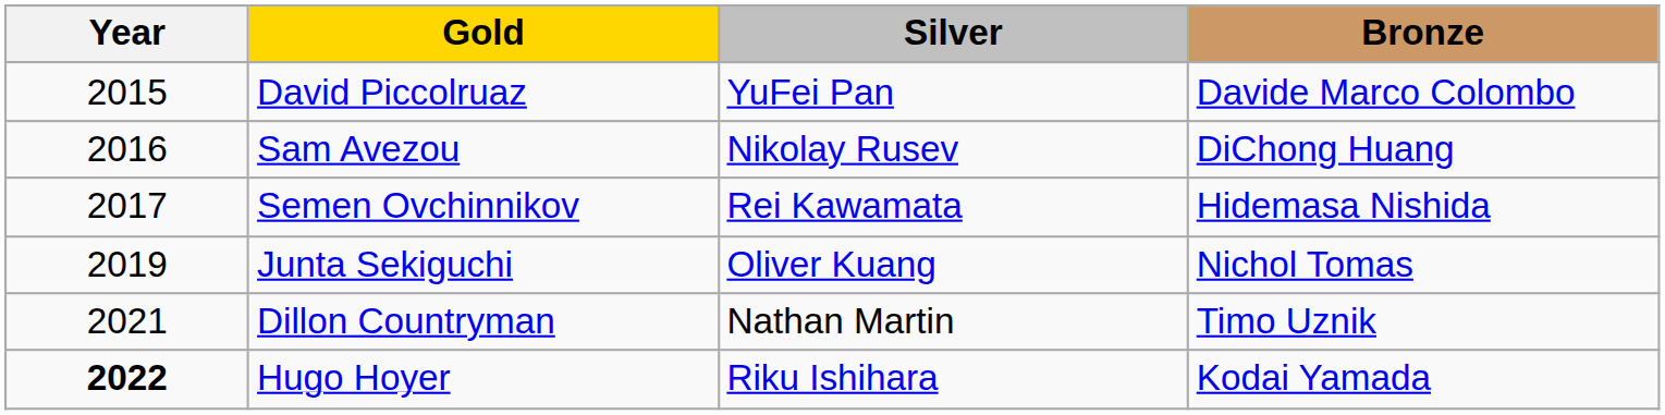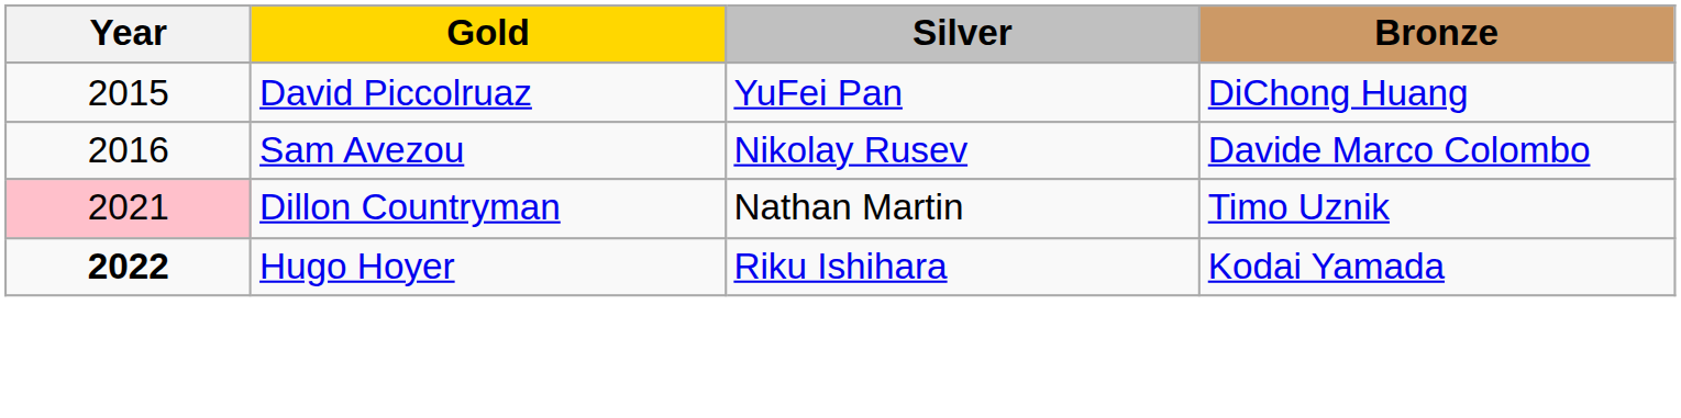David Piccolruaz | Bronze: Davide Marco Colombo -> DiChong Huang
Sam Avezou | Bronze: DiChong Huang -> Davide Marco Colombo
- row: 2017 | Semen Ovchinnikov | Rei Kawamata | Hidemasa Nishida
- row: 2019 | Junta Sekiguchi | Oliver Kuang | Nichol Tomas
Dillon Countryman | Year: no background -> pink background
